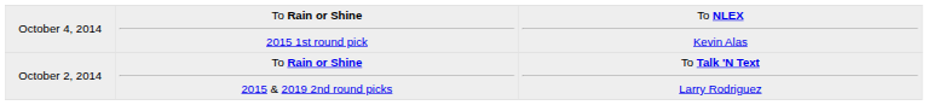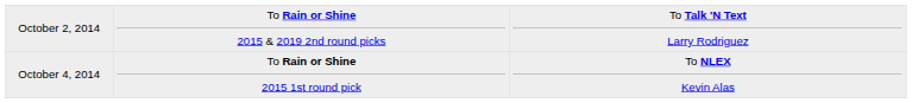rows swapped: October 2, 2014 <-> October 4, 2014
